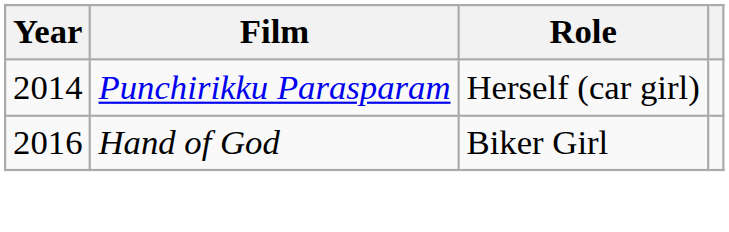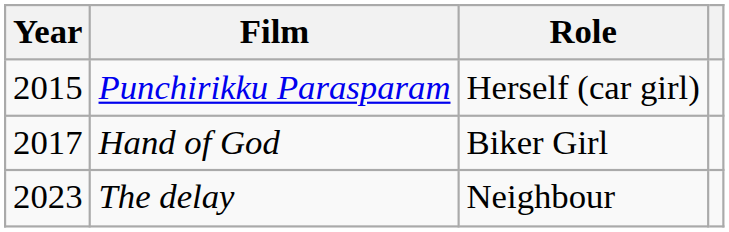Punchirikku Parasparam | Year: 2014 -> 2015
Hand of God | Year: 2016 -> 2017
+ row: 2023 | The delay | Neighbour
